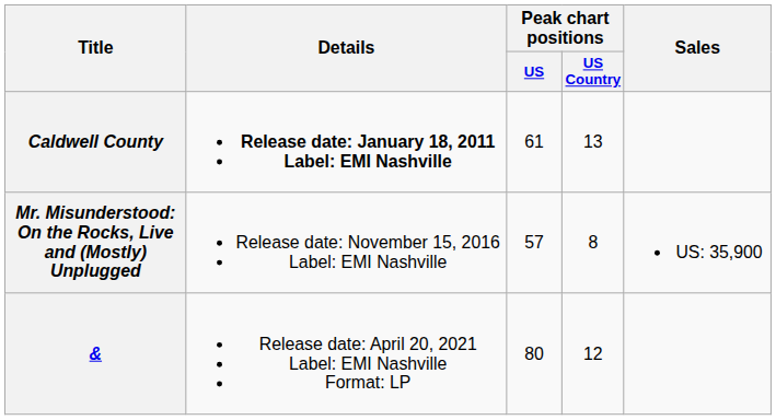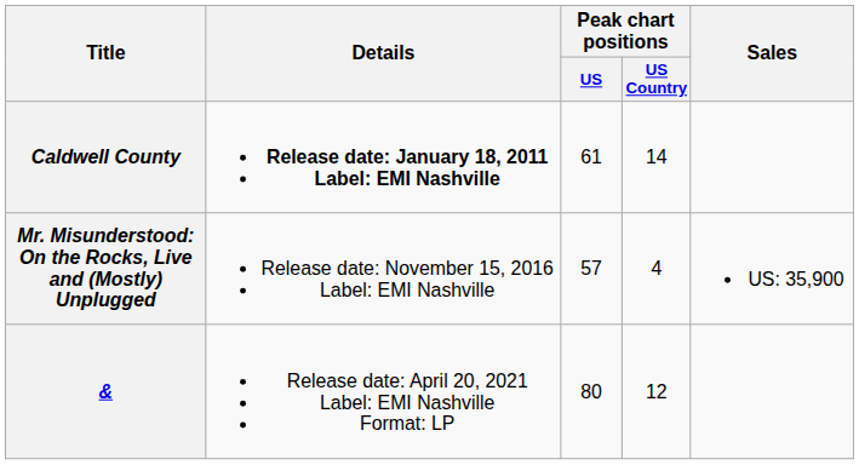Caldwell County | Peak chart positions / US Country: 13 -> 14
Mr. Misunderstood: On the Rocks, Live and (Mostly) Unplugged | Peak chart positions / US Country: 8 -> 4
